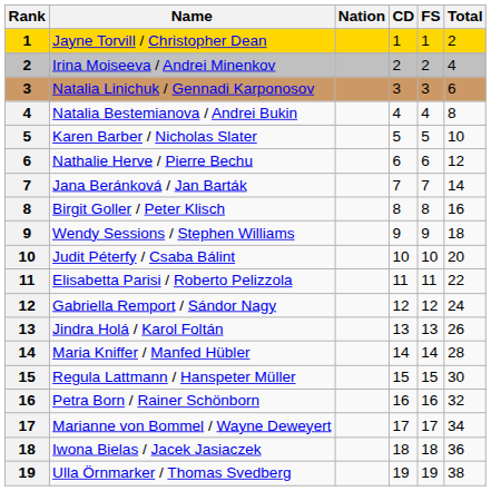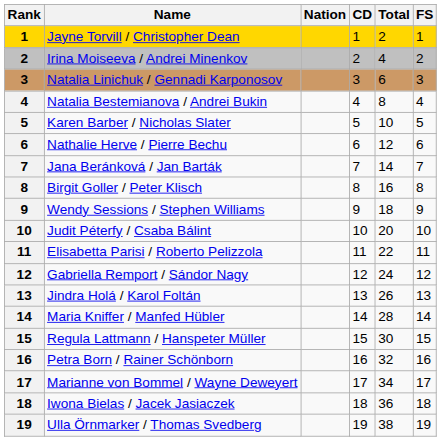columns swapped: FS <-> Total
